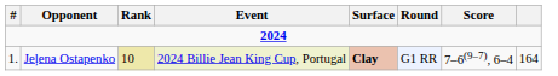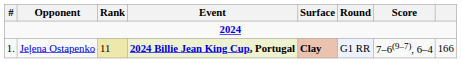Jeļena Ostapenko | Rank: 10 -> 11
Jeļena Ostapenko | Event: normal -> bold
Jeļena Ostapenko | column 8: 164 -> 166
